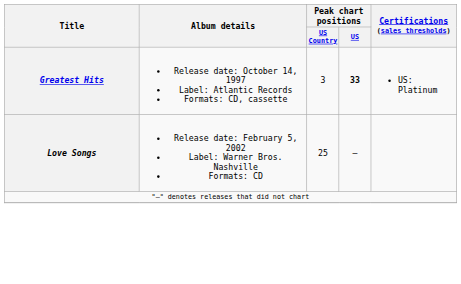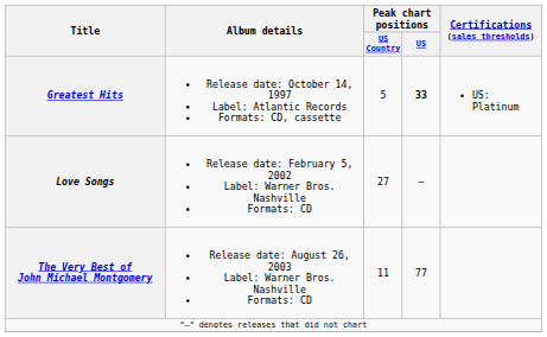Greatest Hits | Peak chart positions / US Country: 3 -> 5
Love Songs | Peak chart positions / US Country: 25 -> 27
+ row: The Very Best of John Michael Montgomery | Release date: August 26, 2003 Label: Warner Bros. Nashville Formats: CD | 11 | 77
